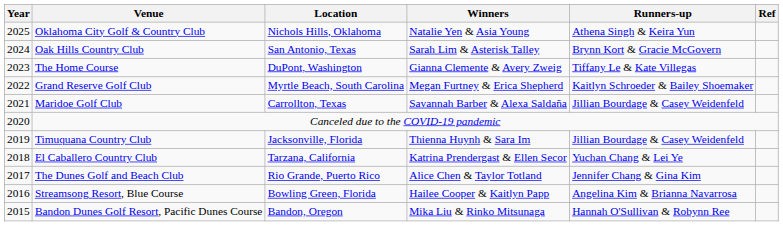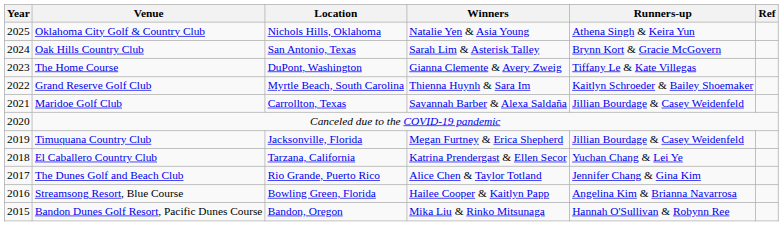Grand Reserve Golf Club | Winners: Megan Furtney & Erica Shepherd -> Thienna Huynh & Sara Im
Timuquana Country Club | Winners: Thienna Huynh & Sara Im -> Megan Furtney & Erica Shepherd
